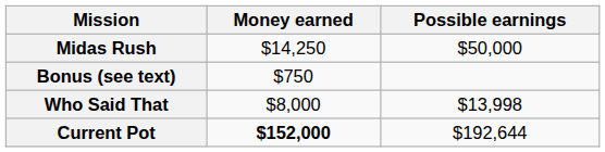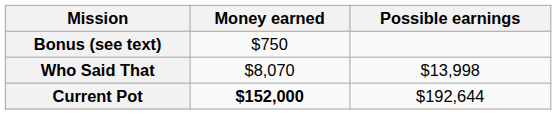- row: Midas Rush | $14,250 | $50,000
Who Said That | Money earned: $8,000 -> $8,070
